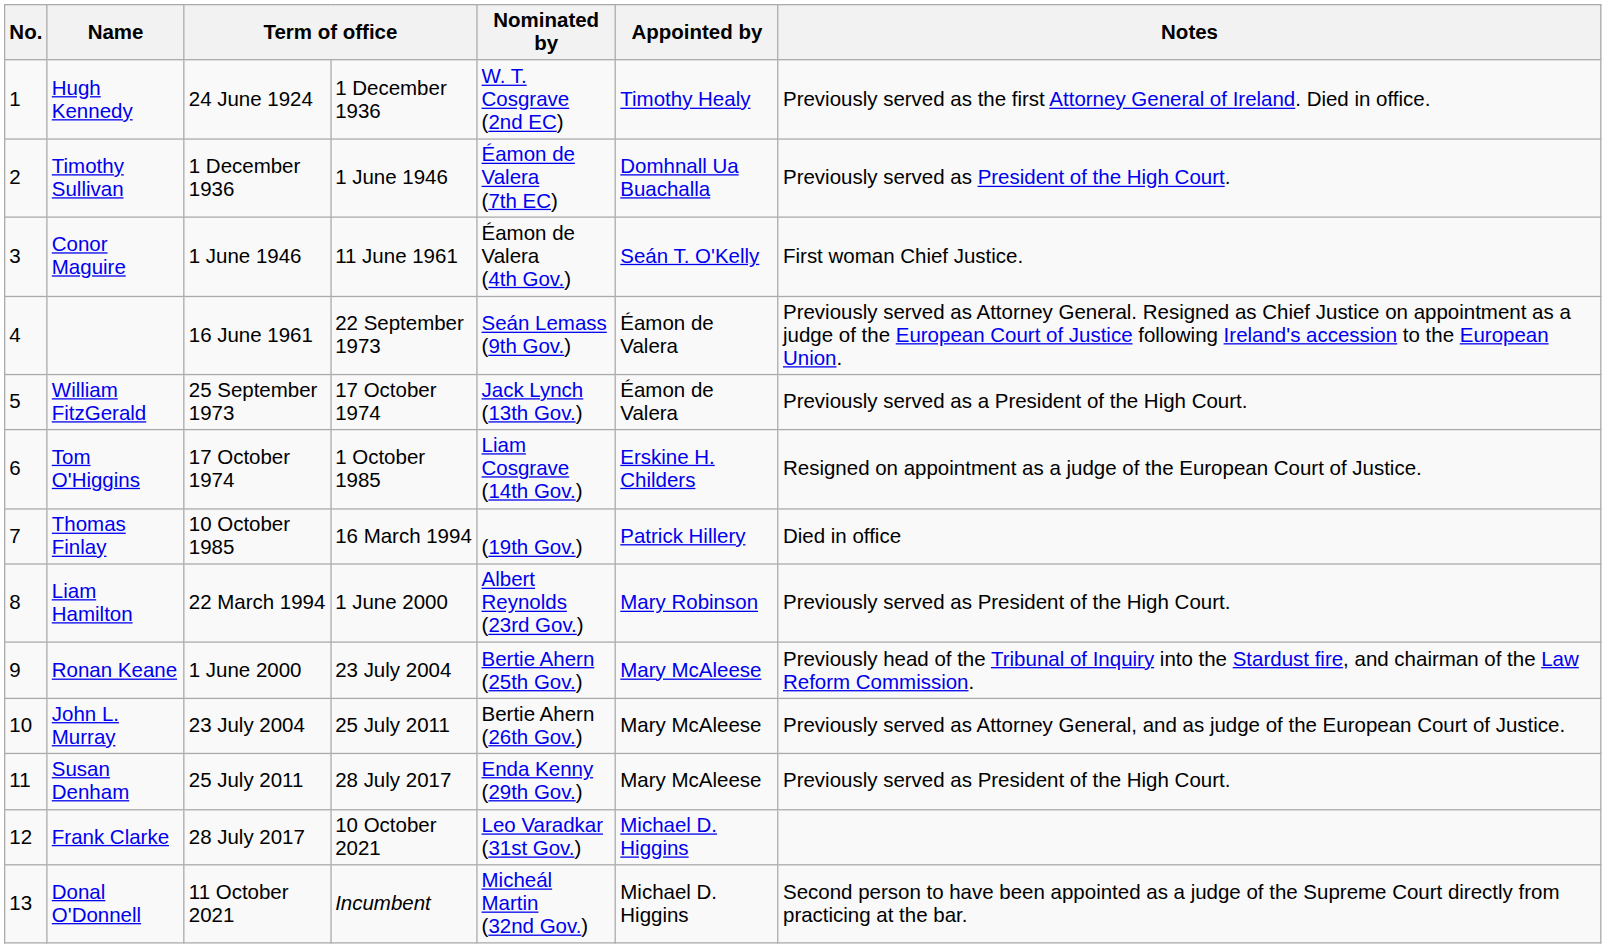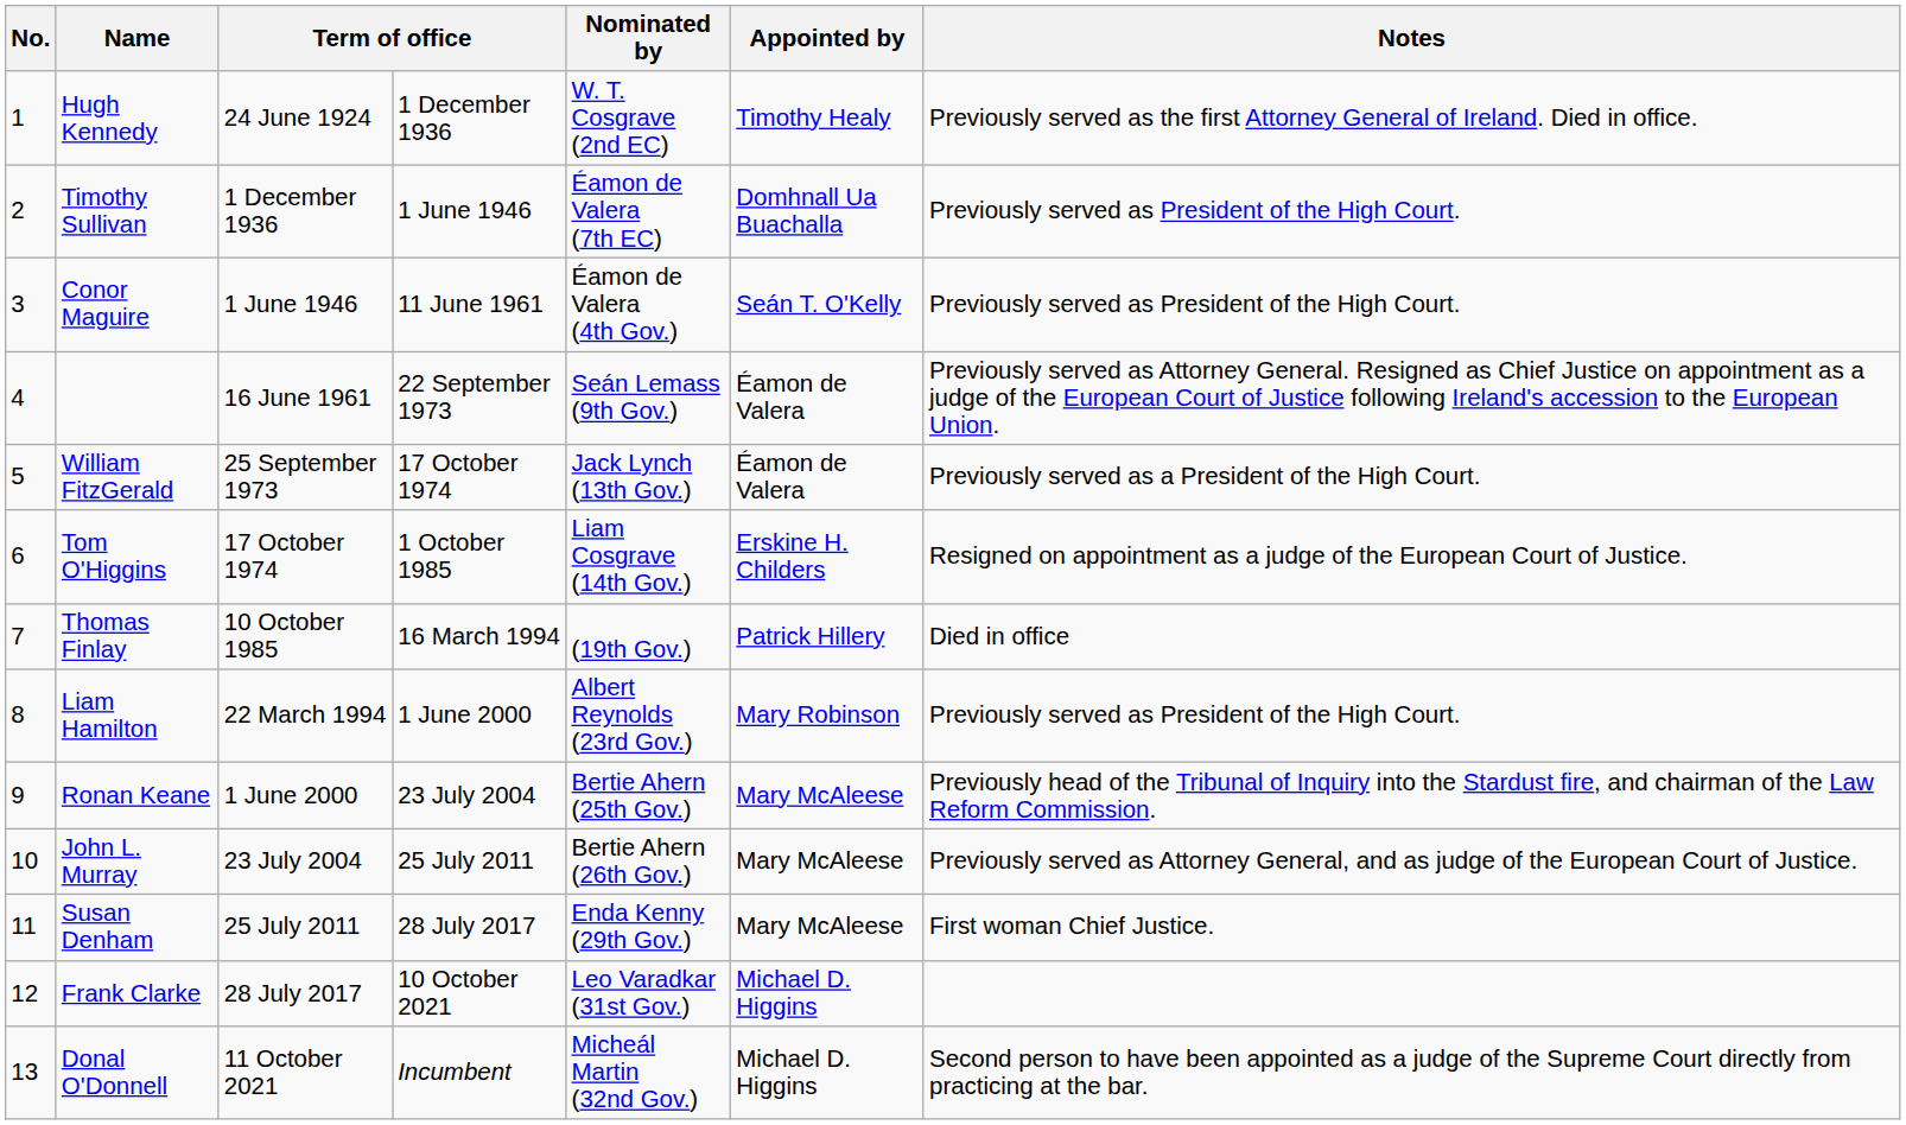Conor Maguire | Notes: First woman Chief Justice. -> Previously served as President of the High Court.
Susan Denham | Notes: Previously served as President of the High Court. -> First woman Chief Justice.
